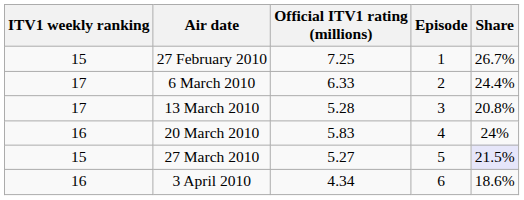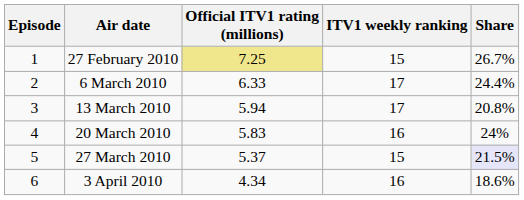columns swapped: Episode <-> ITV1 weekly ranking
27 February 2010 | Official ITV1 rating (millions): no background -> khaki background
13 March 2010 | Official ITV1 rating (millions): 5.28 -> 5.94
27 March 2010 | Official ITV1 rating (millions): 5.27 -> 5.37
